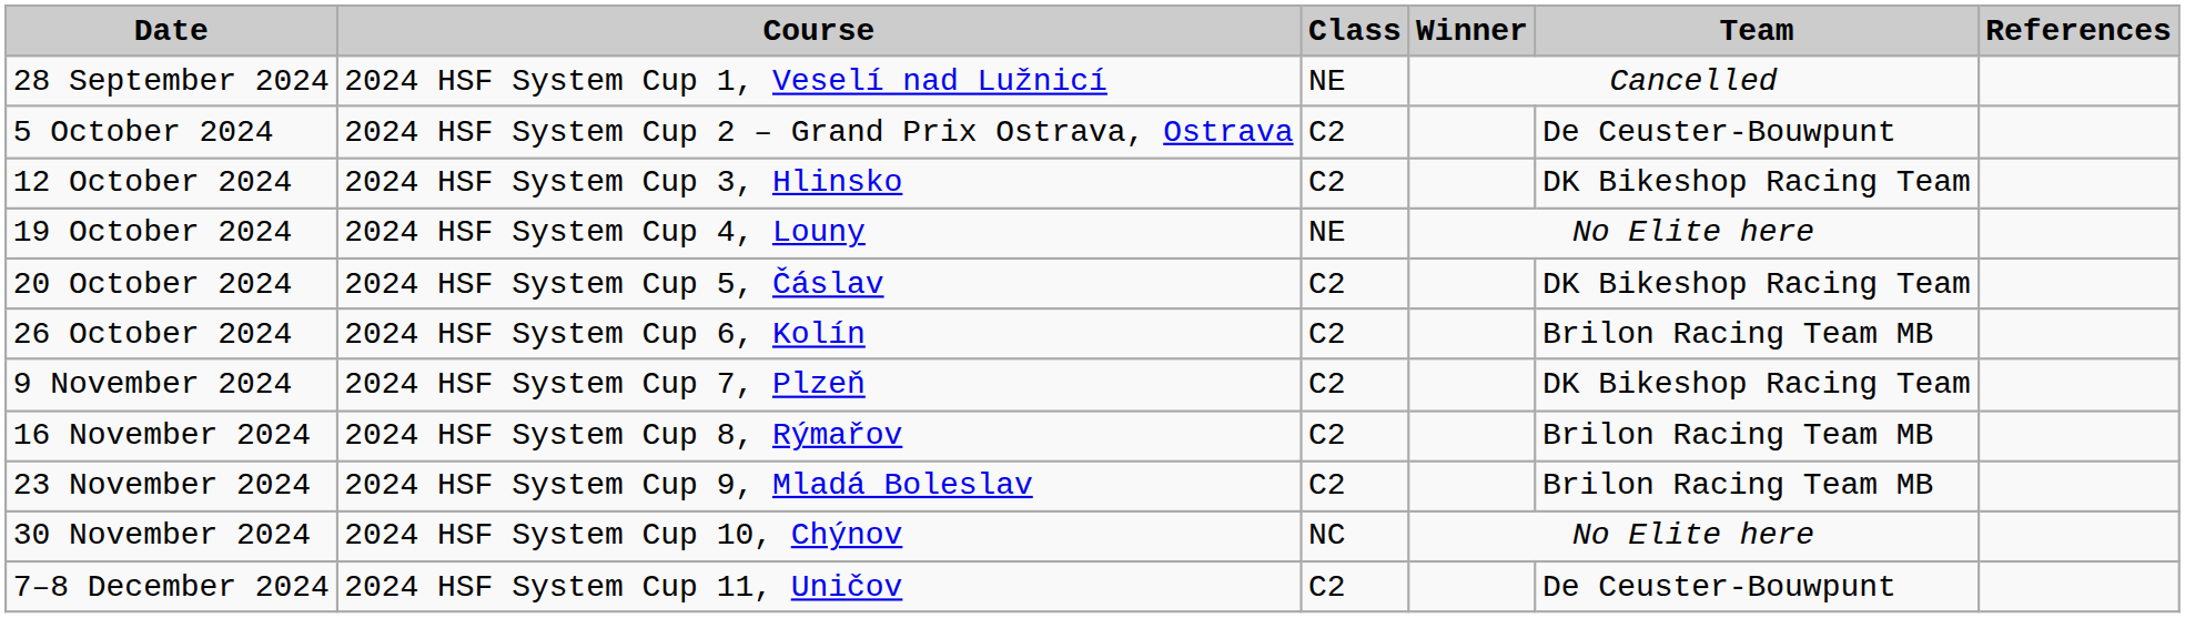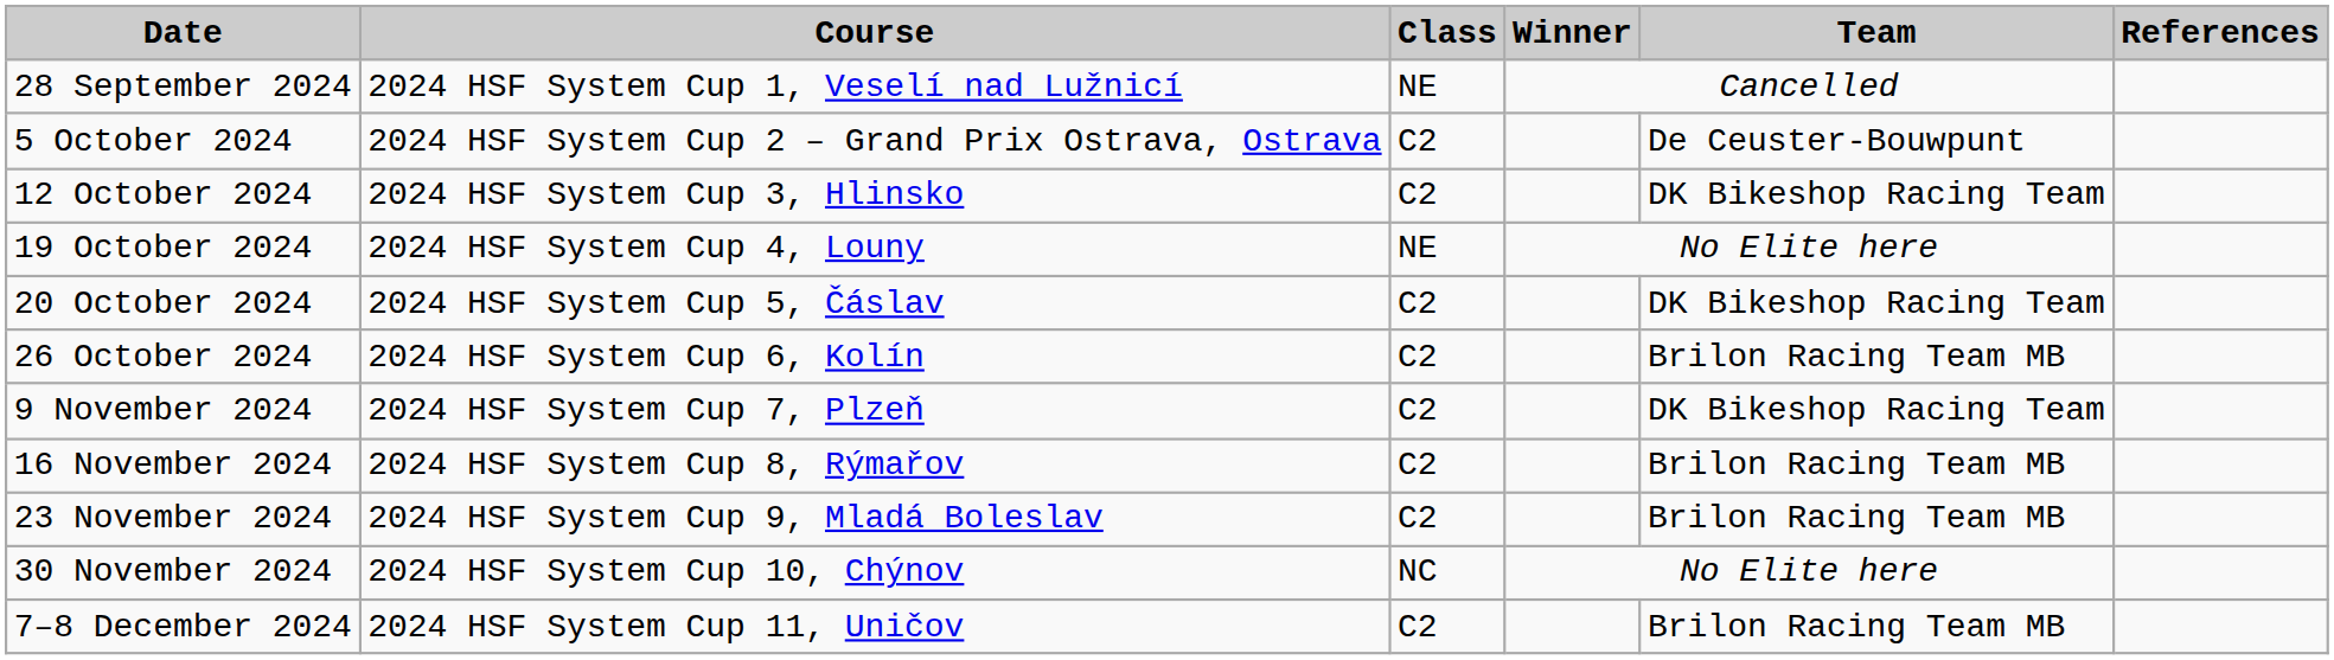7–8 December 2024 | Team: De Ceuster-Bouwpunt -> Brilon Racing Team MB
